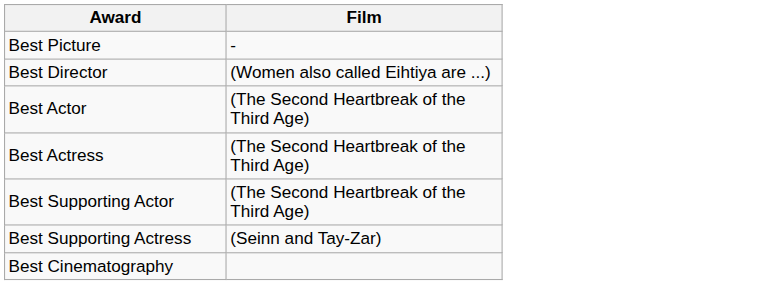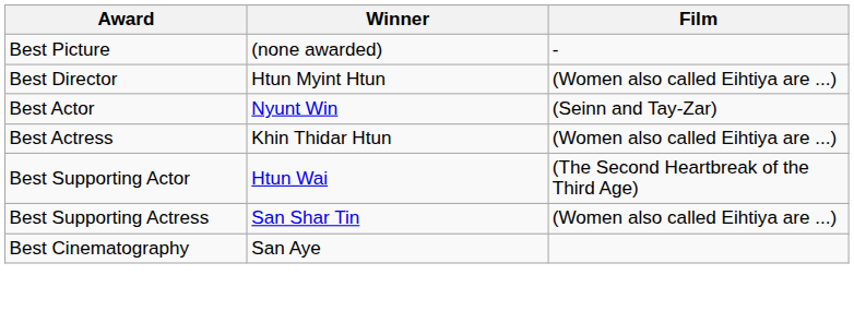+ column: Winner | (none awarded) | Htun Myint Htun | Nyunt Win | Khin Thidar Htun | Htun Wai | San Shar Tin | San Aye
Best Actor | Film: (The Second Heartbreak of the Third Age) -> (Seinn and Tay-Zar)
Best Actress | Film: (The Second Heartbreak of the Third Age) -> (Women also called Eihtiya are ...)
Best Supporting Actress | Film: (Seinn and Tay-Zar) -> (Women also called Eihtiya are ...)
